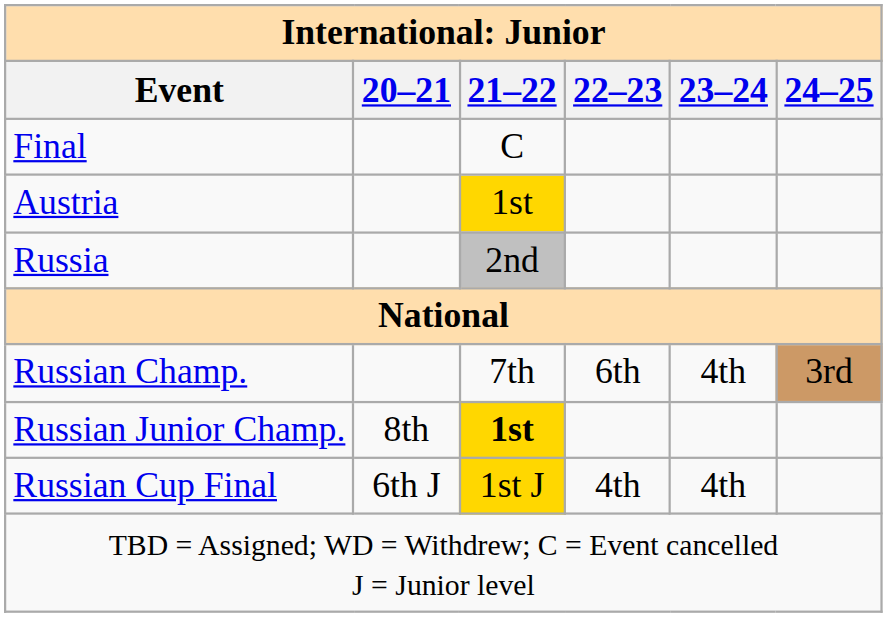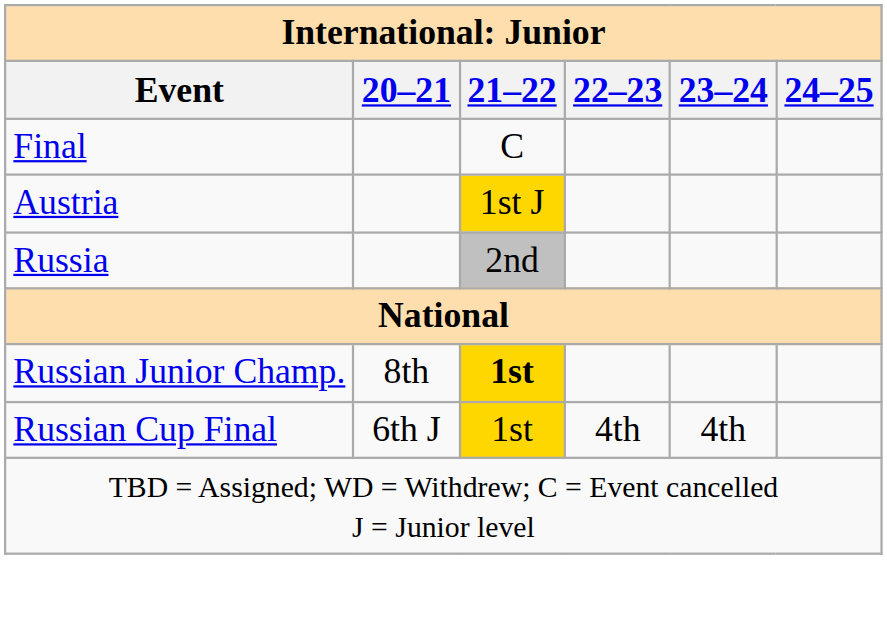Austria | 21–22: 1st -> 1st J
- row: Russian Champ. | 7th | 6th | 4th | 3rd
Russian Cup Final | 21–22: 1st J -> 1st
